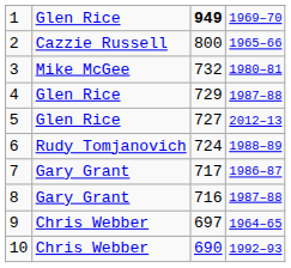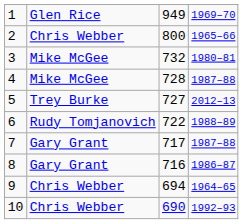1 | column 3: bold -> normal
2 | column 2: Cazzie Russell -> Chris Webber
4 | column 2: Glen Rice -> Mike McGee
4 | column 3: 729 -> 728
5 | column 2: Glen Rice -> Trey Burke
6 | column 3: 724 -> 722
7 | column 4: 1986–87 -> 1987–88
8 | column 4: 1987–88 -> 1986–87
9 | column 3: 697 -> 694
